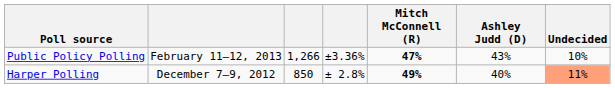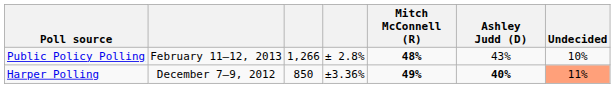Public Policy Polling | column 4: ±3.36% -> ± 2.8%
Public Policy Polling | Mitch McConnell (R): 47% -> 48%
Harper Polling | column 4: ± 2.8% -> ±3.36%
Harper Polling | Ashley Judd (D): normal -> bold
